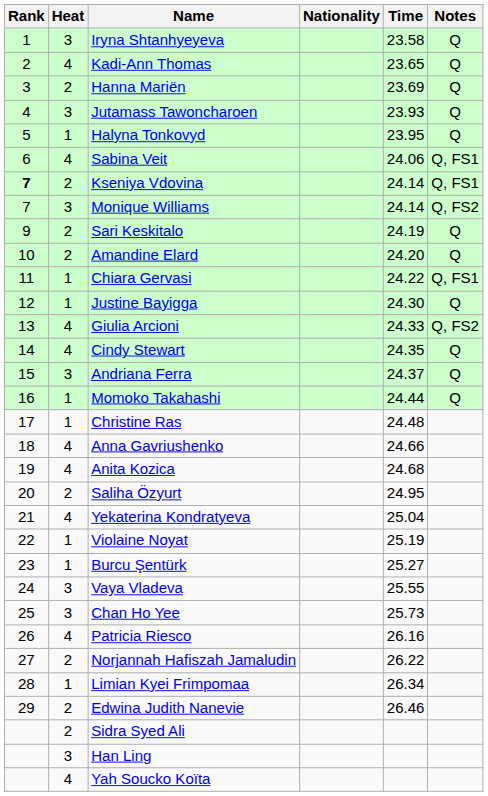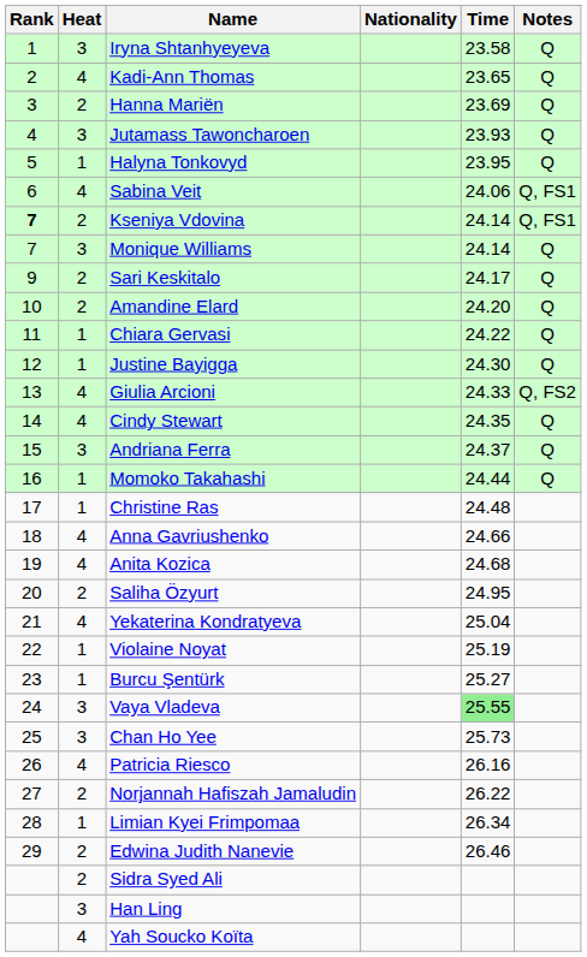Monique Williams | Notes: Q, FS2 -> Q
Sari Keskitalo | Time: 24.19 -> 24.17
Chiara Gervasi | Notes: Q, FS1 -> Q
Vaya Vladeva | Time: no background -> lightgreen background
